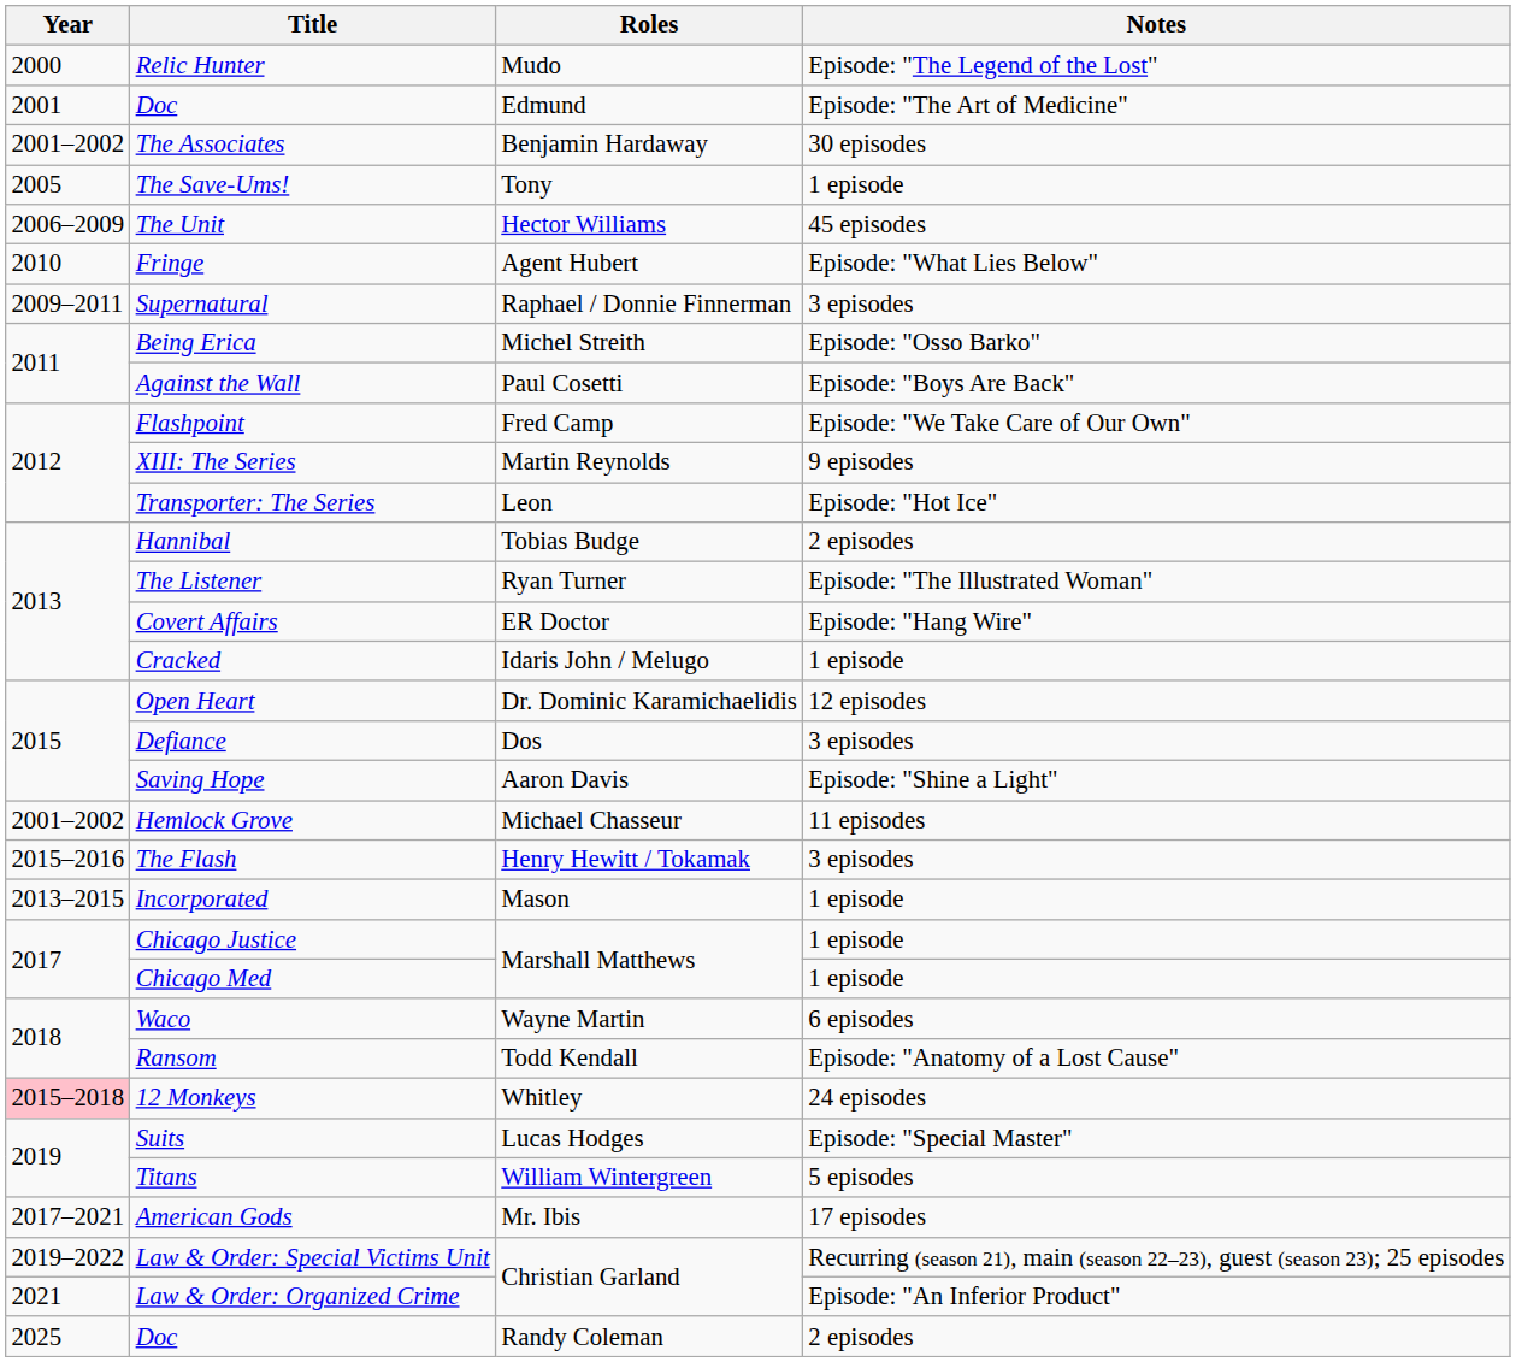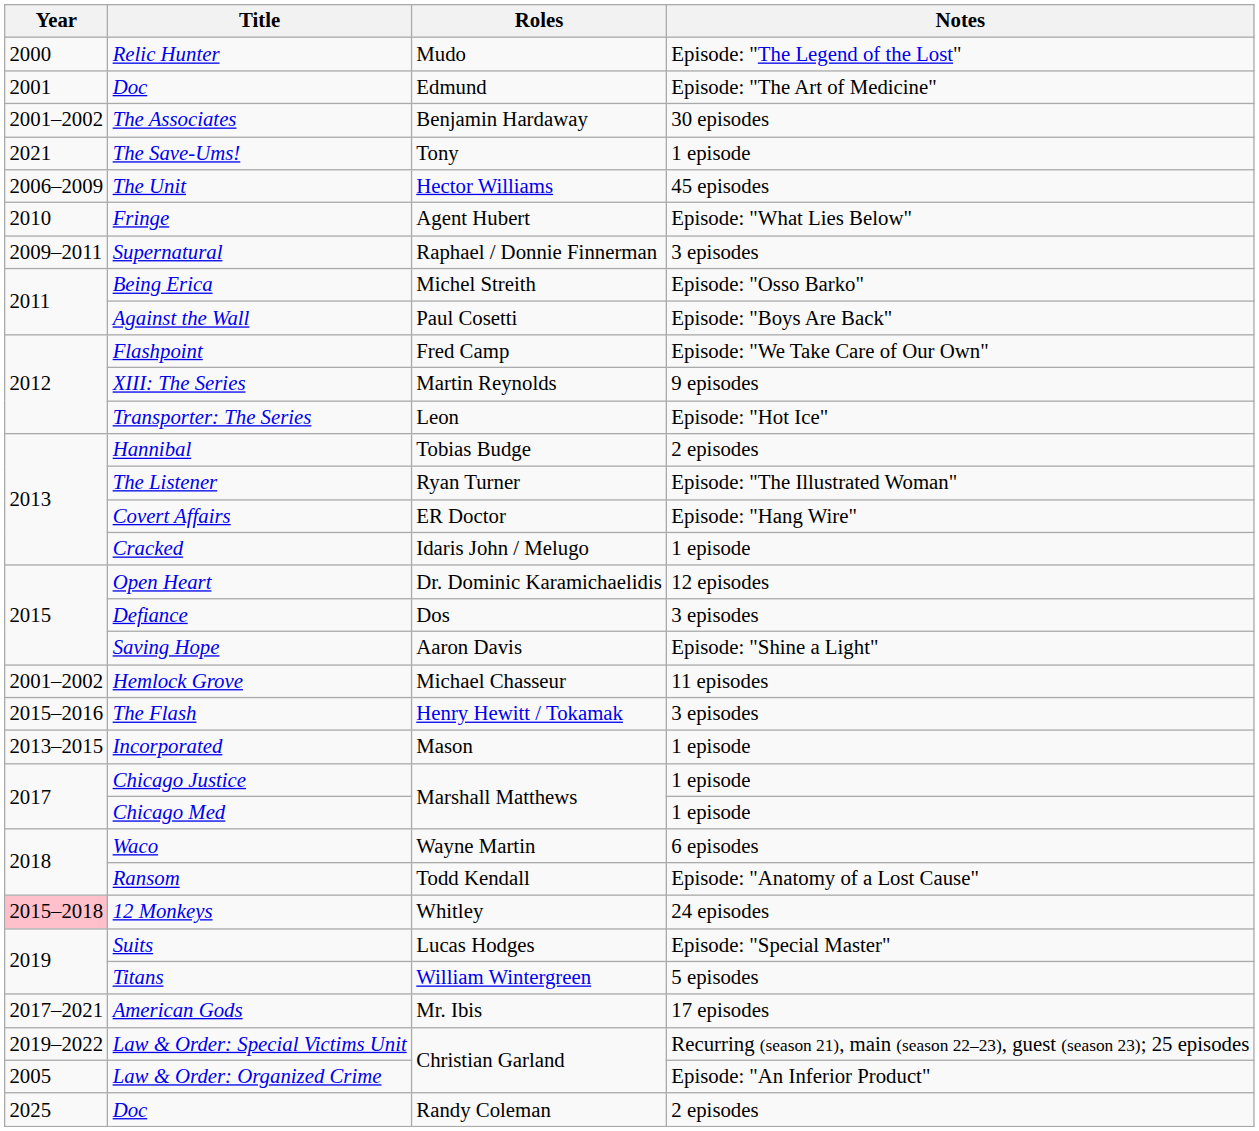The Save-Ums! | Year: 2005 -> 2021
Law & Order: Organized Crime | Year: 2021 -> 2005
